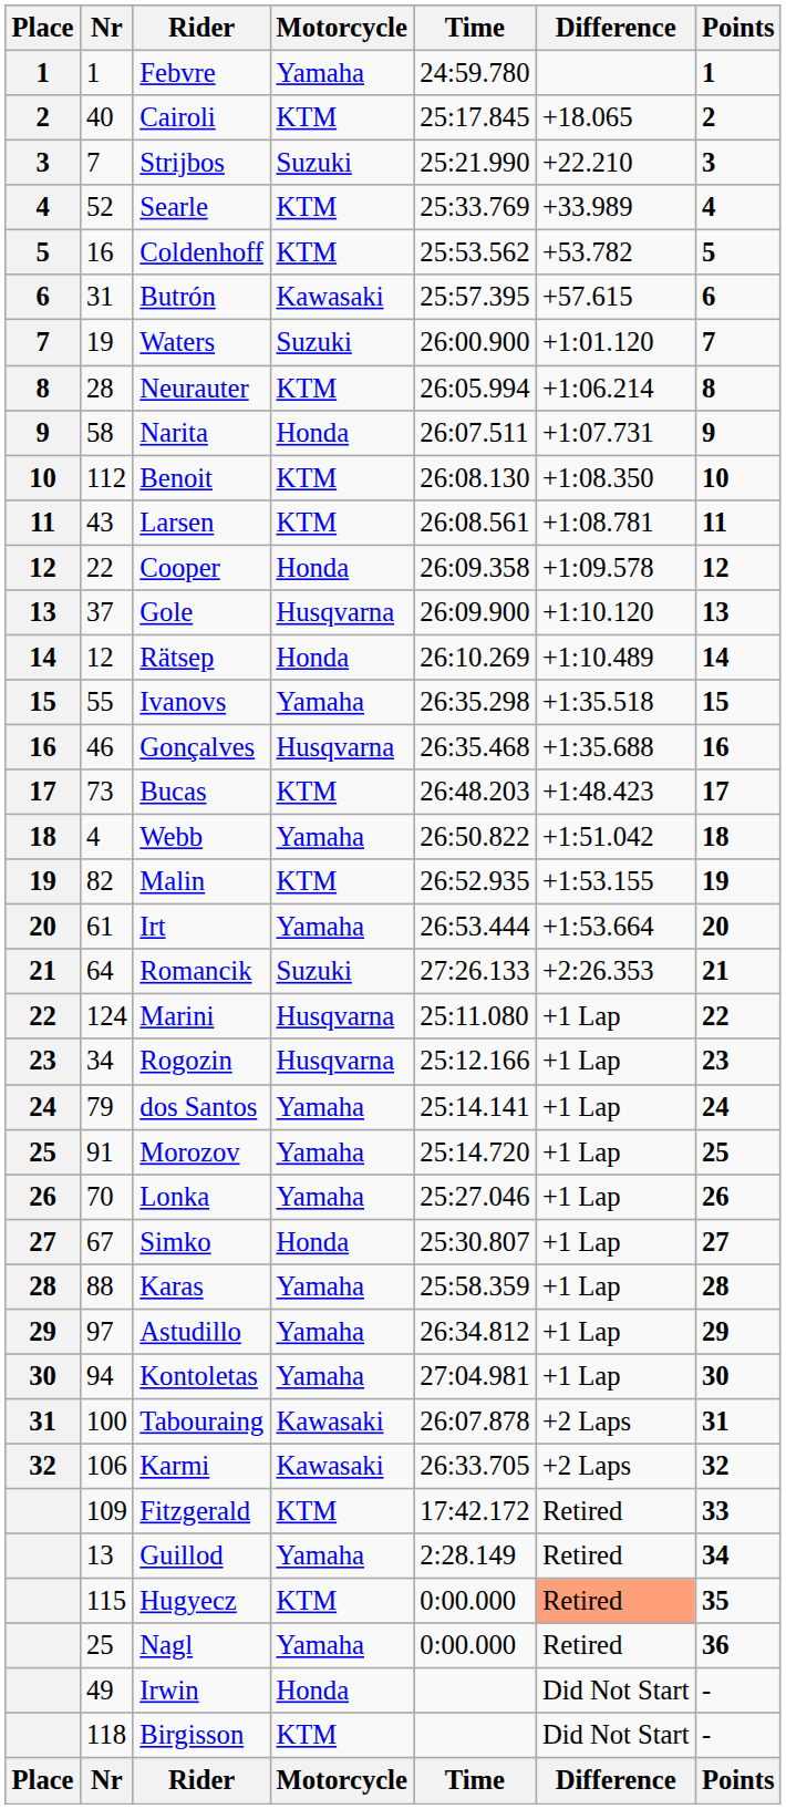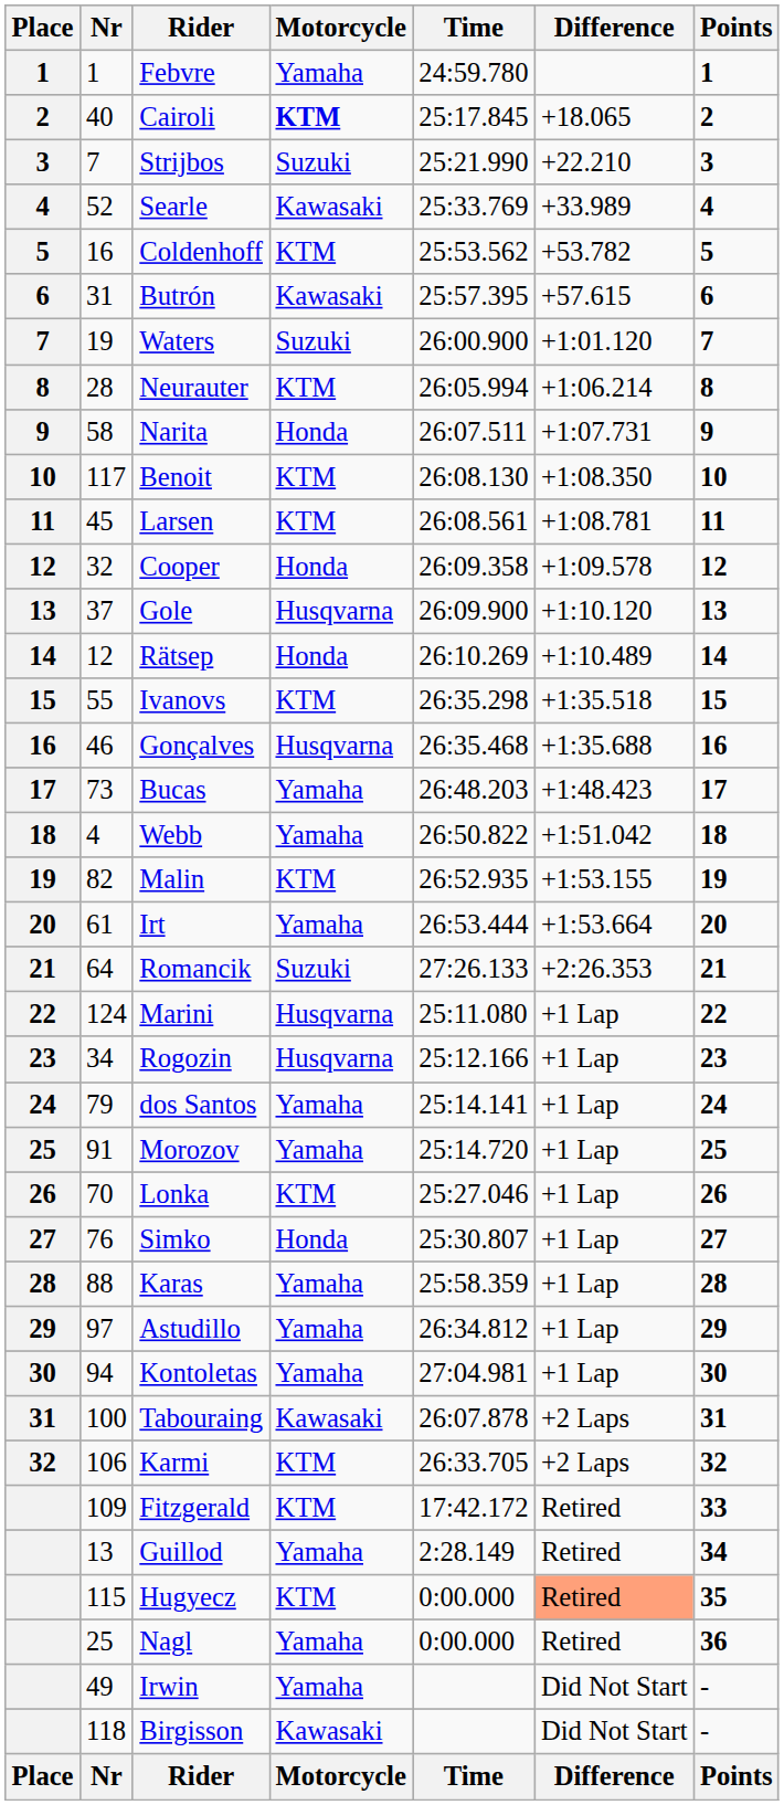Cairoli | Motorcycle: normal -> bold
Searle | Motorcycle: KTM -> Kawasaki
Benoit | Nr: 112 -> 117
Larsen | Nr: 43 -> 45
Cooper | Nr: 22 -> 32
Ivanovs | Motorcycle: Yamaha -> KTM
Bucas | Motorcycle: KTM -> Yamaha
Lonka | Motorcycle: Yamaha -> KTM
Simko | Nr: 67 -> 76
Karmi | Motorcycle: Kawasaki -> KTM
Irwin | Motorcycle: Honda -> Yamaha
Birgisson | Motorcycle: KTM -> Kawasaki
